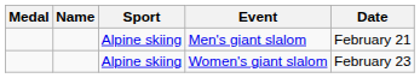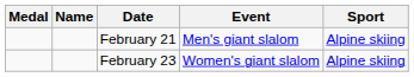columns swapped: Sport <-> Date
